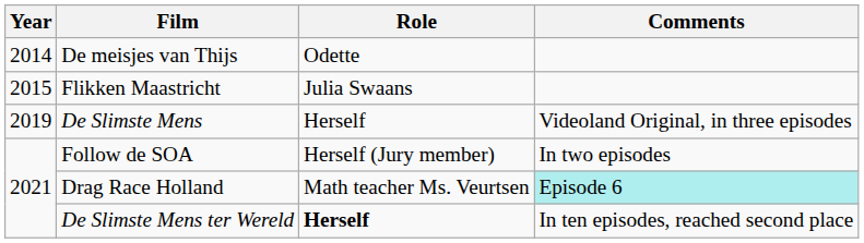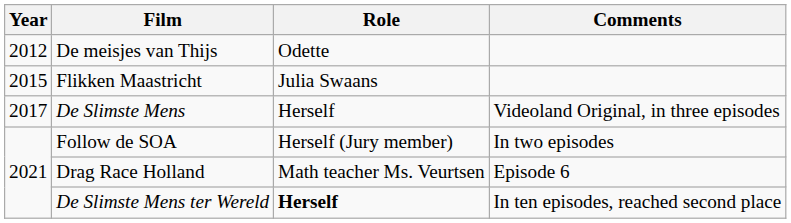De meisjes van Thijs | Year: 2014 -> 2012
De Slimste Mens | Year: 2019 -> 2017
Drag Race Holland | Comments: paleturquoise background -> no background
